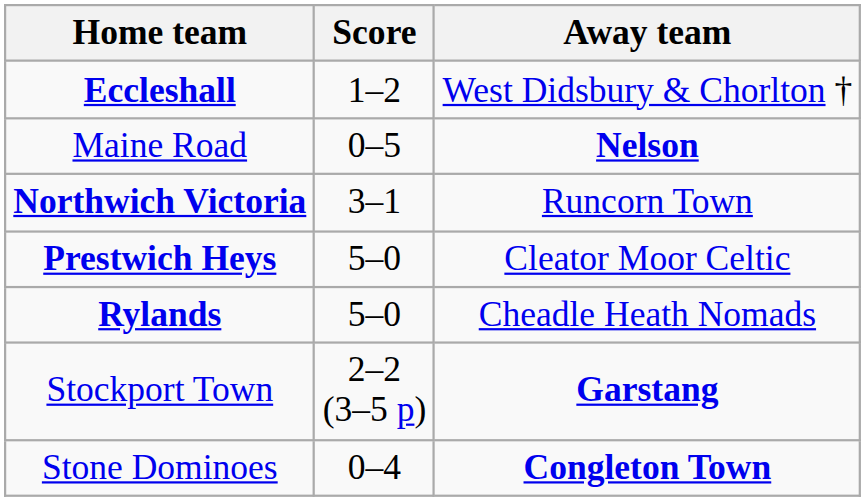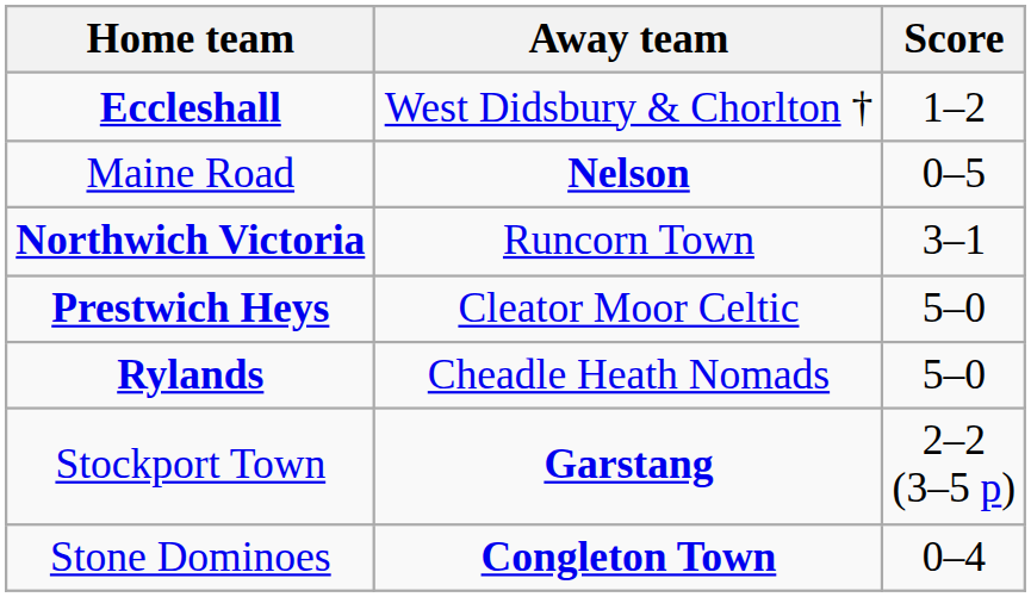columns swapped: Score <-> Away team
